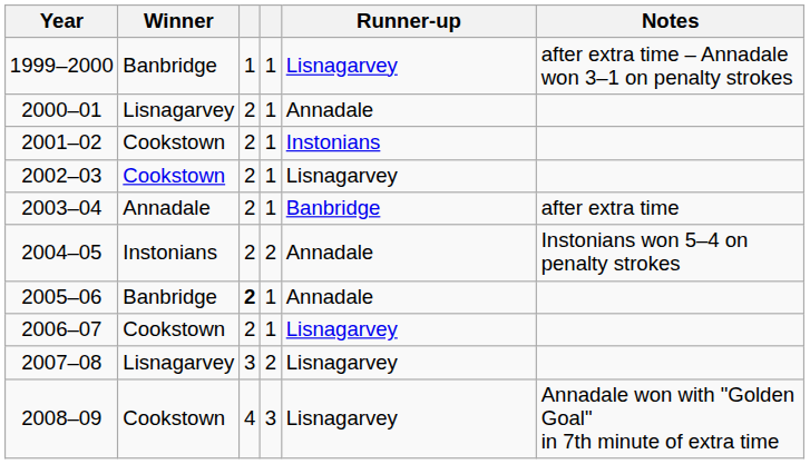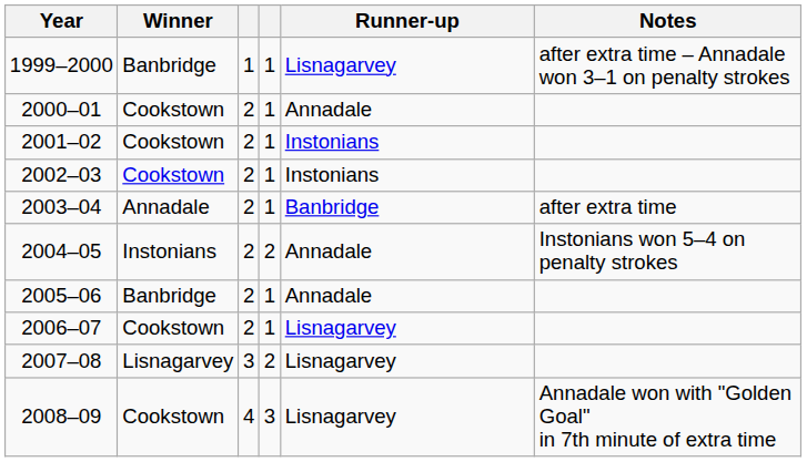2000–01 | Winner: Lisnagarvey -> Cookstown
2002–03 | Runner-up: Lisnagarvey -> Instonians
2005–06 | column 3: bold -> normal
